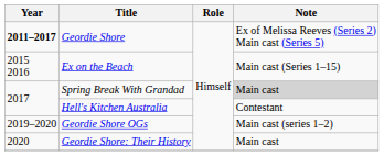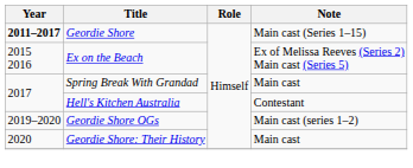Geordie Shore | Note: Ex of Melissa Reeves (Series 2) Main cast (Series 5) -> Main cast (Series 1–15)
Ex on the Beach | Note: Main cast (Series 1–15) -> Ex of Melissa Reeves (Series 2) Main cast (Series 5)
Spring Break With Grandad | Note: lightgrey background -> no background
